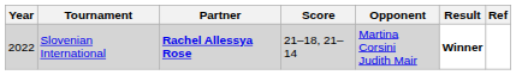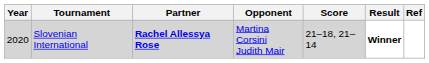columns swapped: Opponent <-> Score
Slovenian International | Year: 2022 -> 2020
